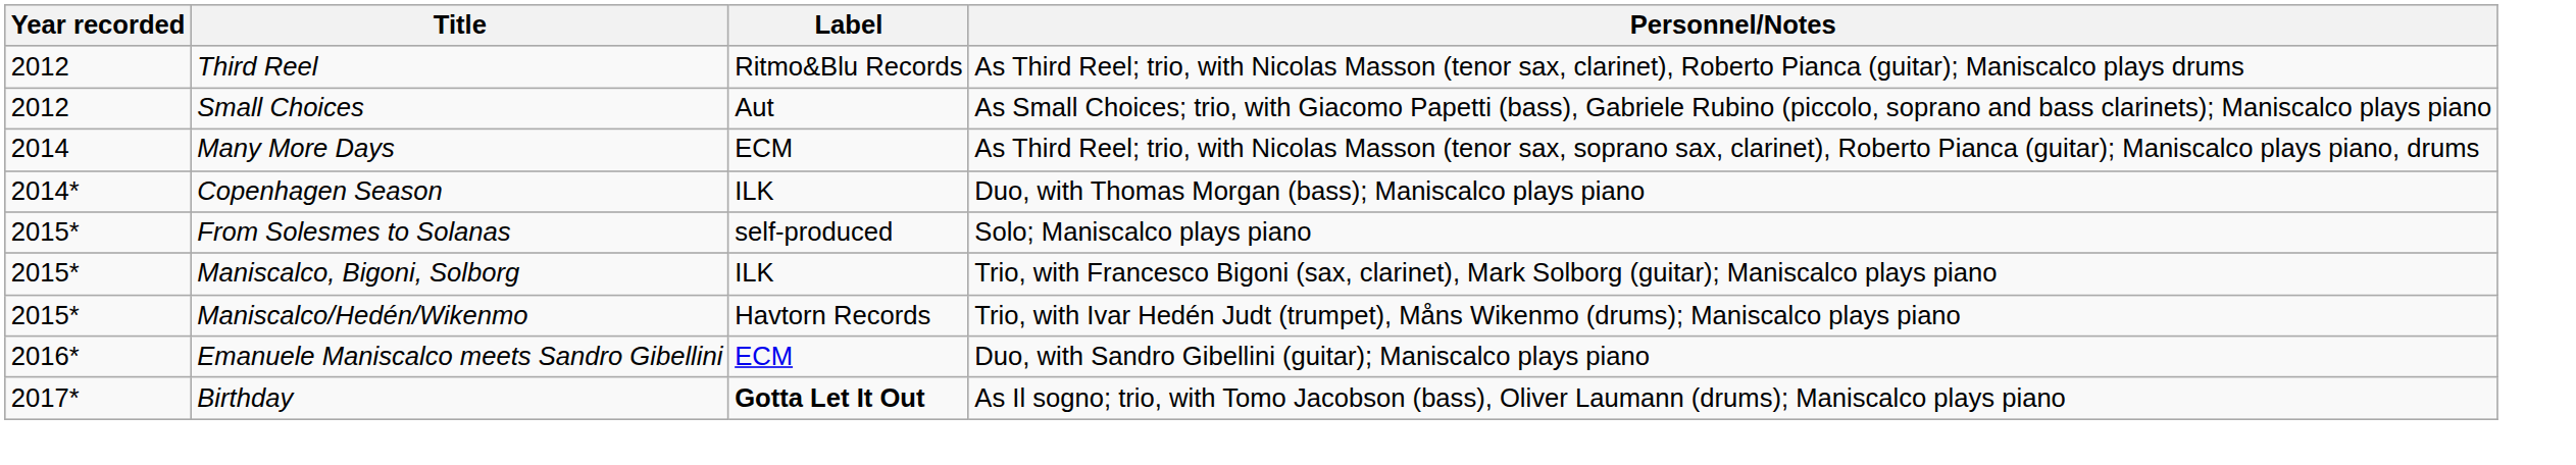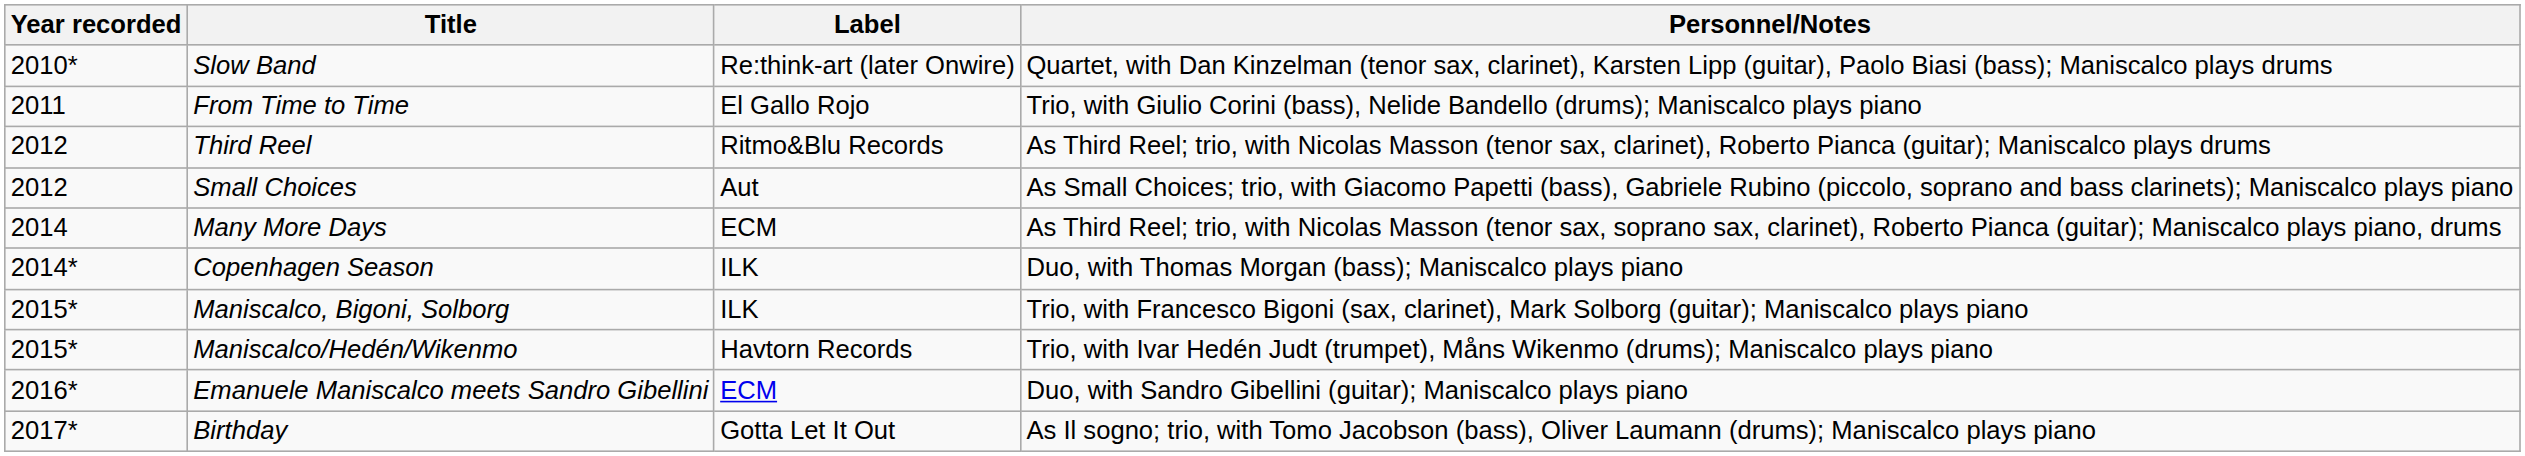+ row: 2010* | Slow Band | Re:think-art (later Onwire) | Quartet, with Dan Kinzelman (tenor sax, clarinet), Karsten Lipp (guitar), Paolo Biasi (bass); Maniscalco plays drums
+ row: 2011 | From Time to Time | El Gallo Rojo | Trio, with Giulio Corini (bass), Nelide Bandello (drums); Maniscalco plays piano
- row: 2015* | From Solesmes to Solanas | self-produced | Solo; Maniscalco plays piano
Birthday | Label: bold -> normal
